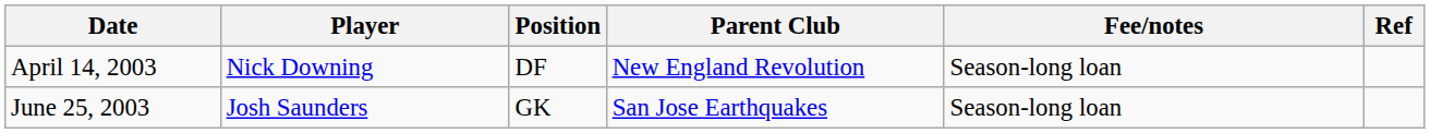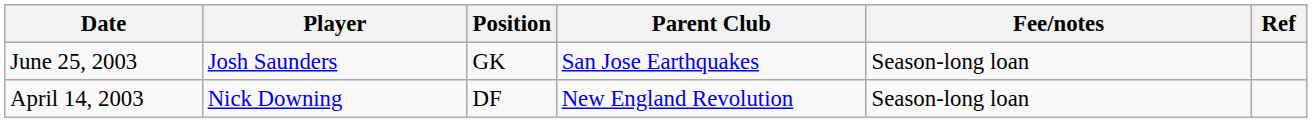rows swapped: April 14, 2003 <-> June 25, 2003
